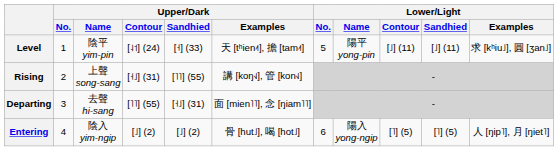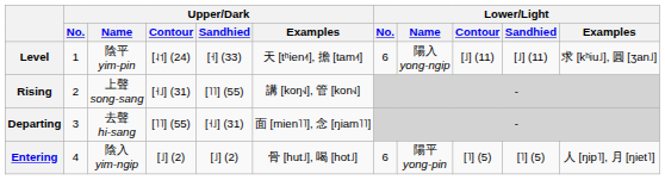Level | Lower/Light / No.: 5 -> 6
Level | Lower/Light / Name: 陽平 yong-pin -> 陽入 yong-ngip
Entering | Lower/Light / Name: 陽入 yong-ngip -> 陽平 yong-pin
